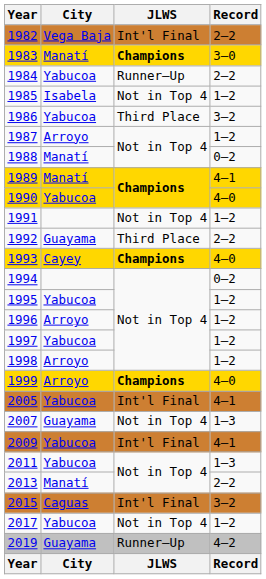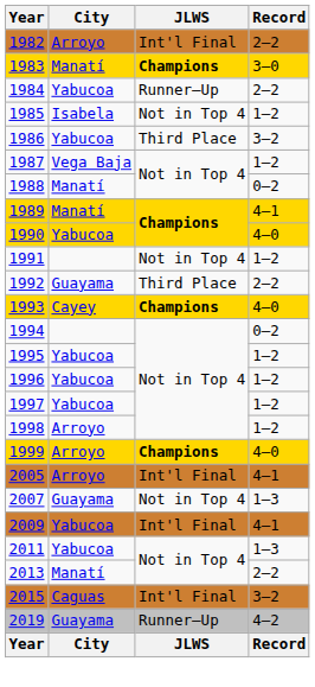1982 | City: Vega Baja -> Arroyo
1987 | City: Arroyo -> Vega Baja
1996 | City: Arroyo -> Yabucoa
2005 | City: Yabucoa -> Arroyo
- row: 2017 | Yabucoa | Not in Top 4 | 1–2
